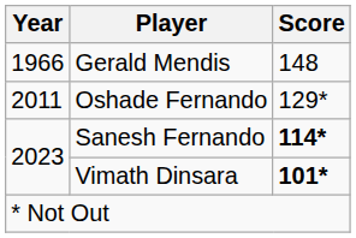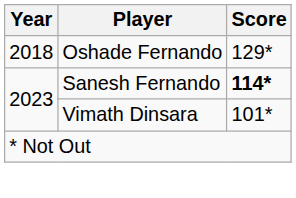- row: 1966 | Gerald Mendis | 148
Oshade Fernando | Year: 2011 -> 2018
Vimath Dinsara | Score: bold -> normal
